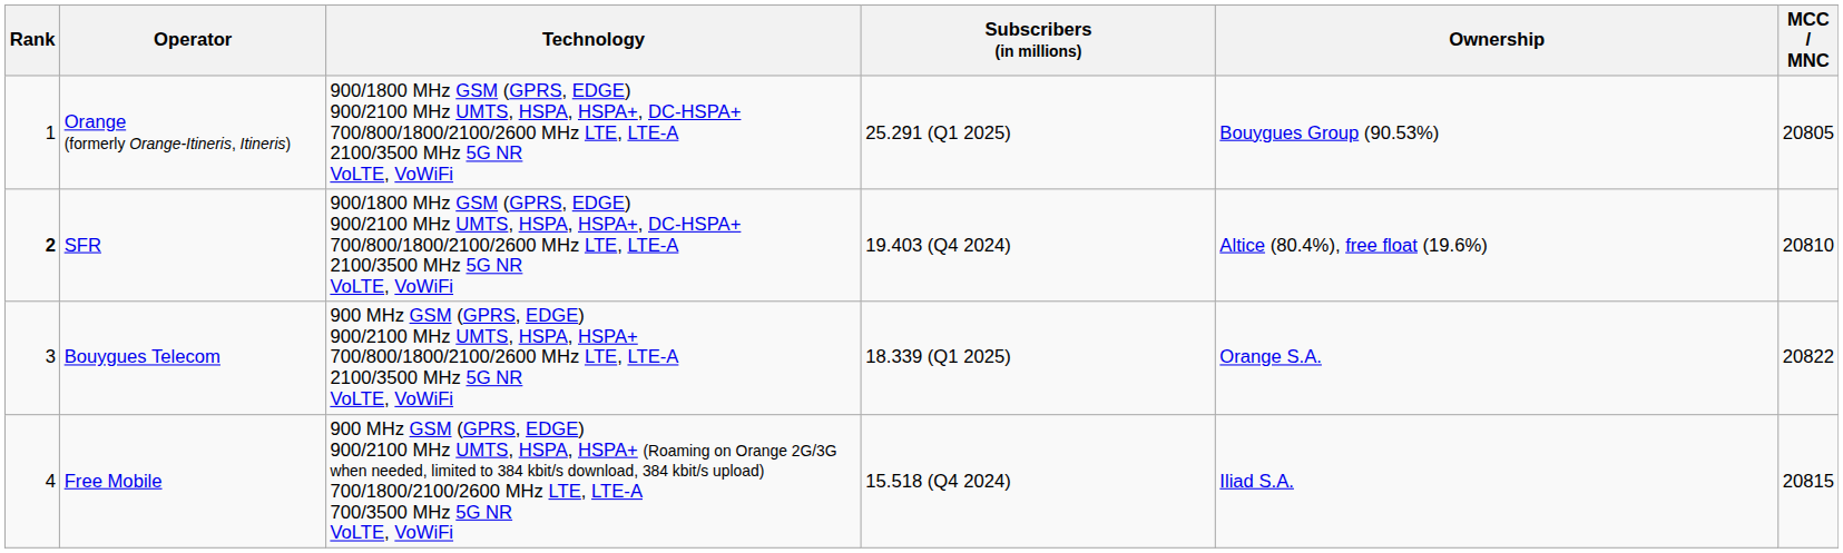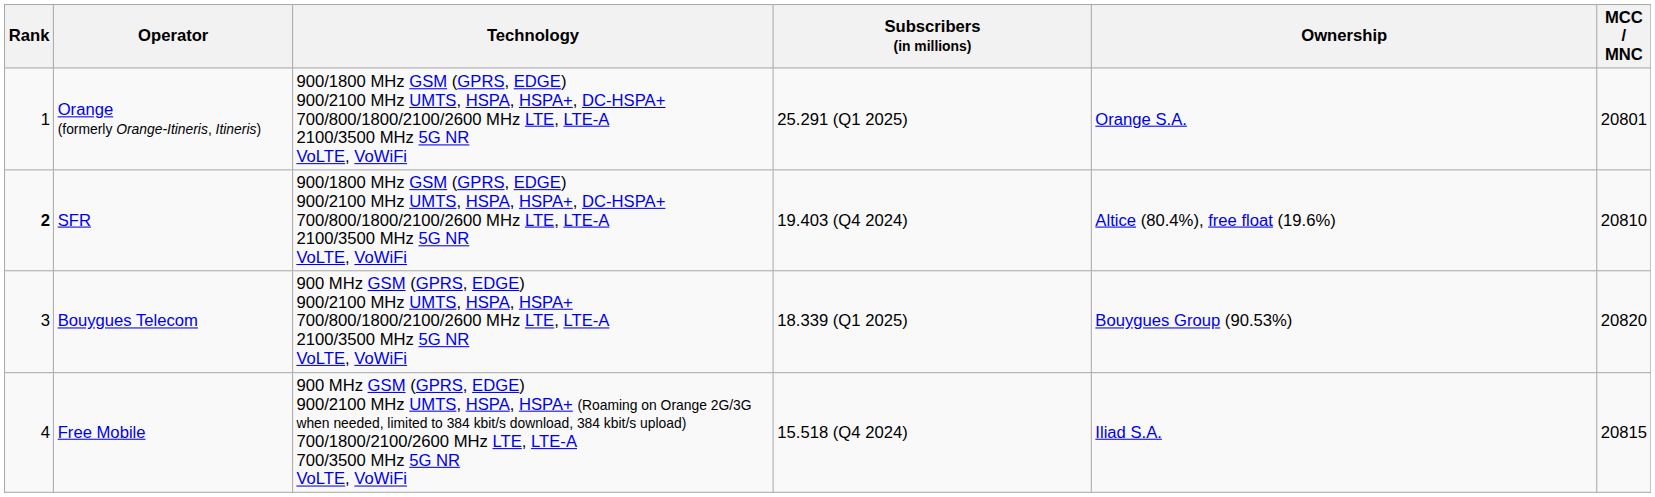Orange (formerly Orange-Itineris, Itineris) | Ownership: Bouygues Group (90.53%) -> Orange S.A.
Orange (formerly Orange-Itineris, Itineris) | MCC / MNC: 20805 -> 20801
Bouygues Telecom | Ownership: Orange S.A. -> Bouygues Group (90.53%)
Bouygues Telecom | MCC / MNC: 20822 -> 20820
